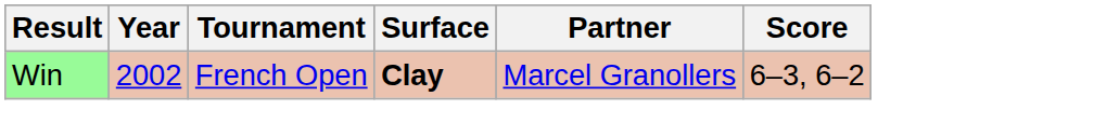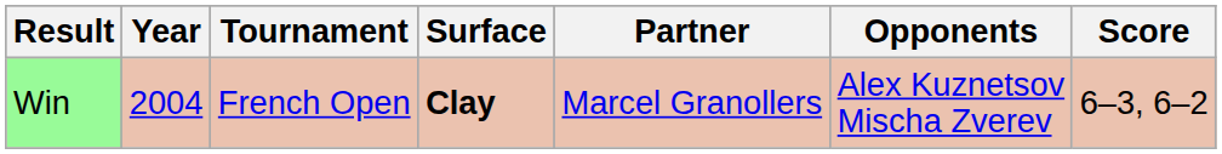+ column: Opponents | Alex Kuznetsov Mischa Zverev
Win | Year: 2002 -> 2004
